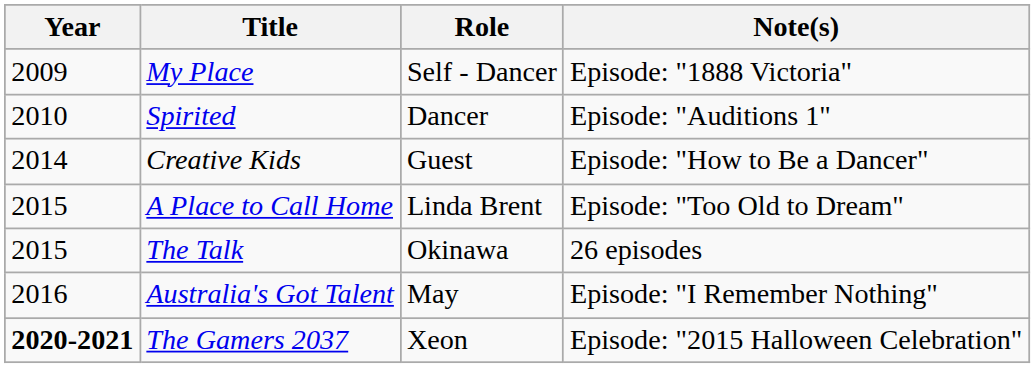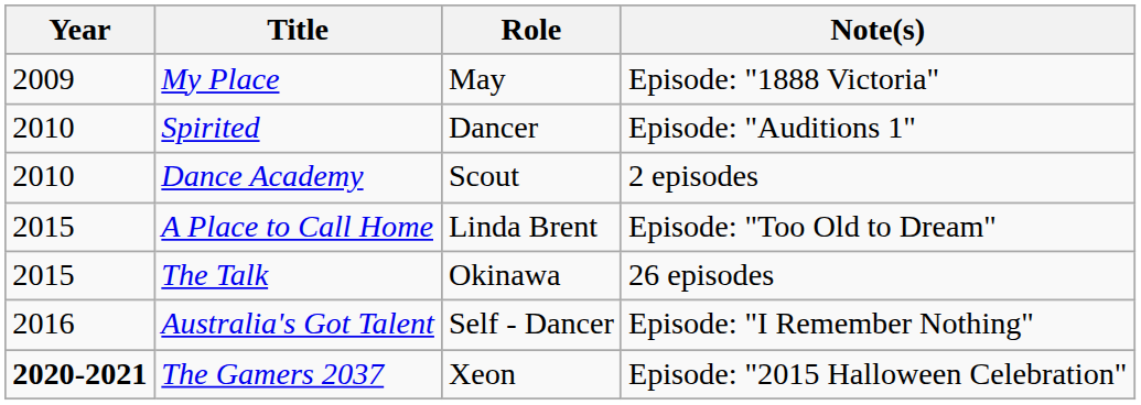My Place | Role: Self - Dancer -> May
+ row: 2010 | Dance Academy | Scout | 2 episodes
- row: 2014 | Creative Kids | Guest | Episode: "How to Be a Dancer"
Australia's Got Talent | Role: May -> Self - Dancer
